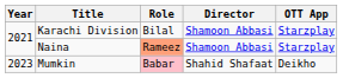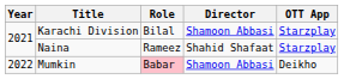Naina | Role: lightsalmon background -> no background
Naina | Director: Shamoon Abbasi -> Shahid Shafaat
Mumkin | Year: 2023 -> 2022
Mumkin | Director: Shahid Shafaat -> Shamoon Abbasi
